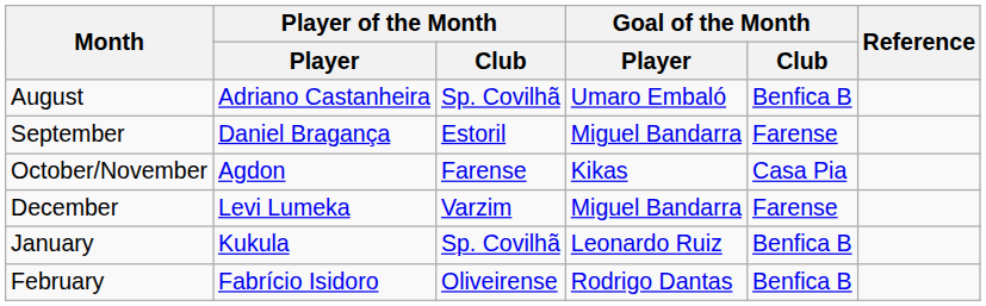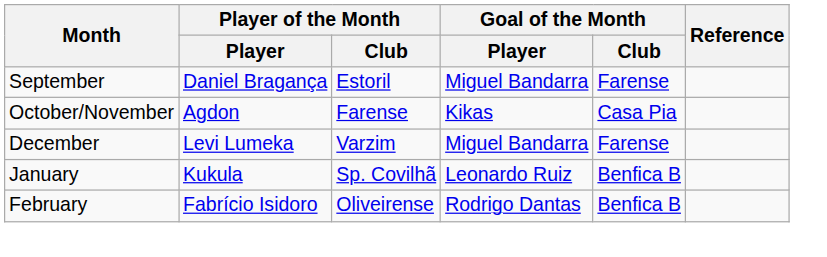- row: August | Adriano Castanheira | Sp. Covilhã | Umaro Embaló | Benfica B
